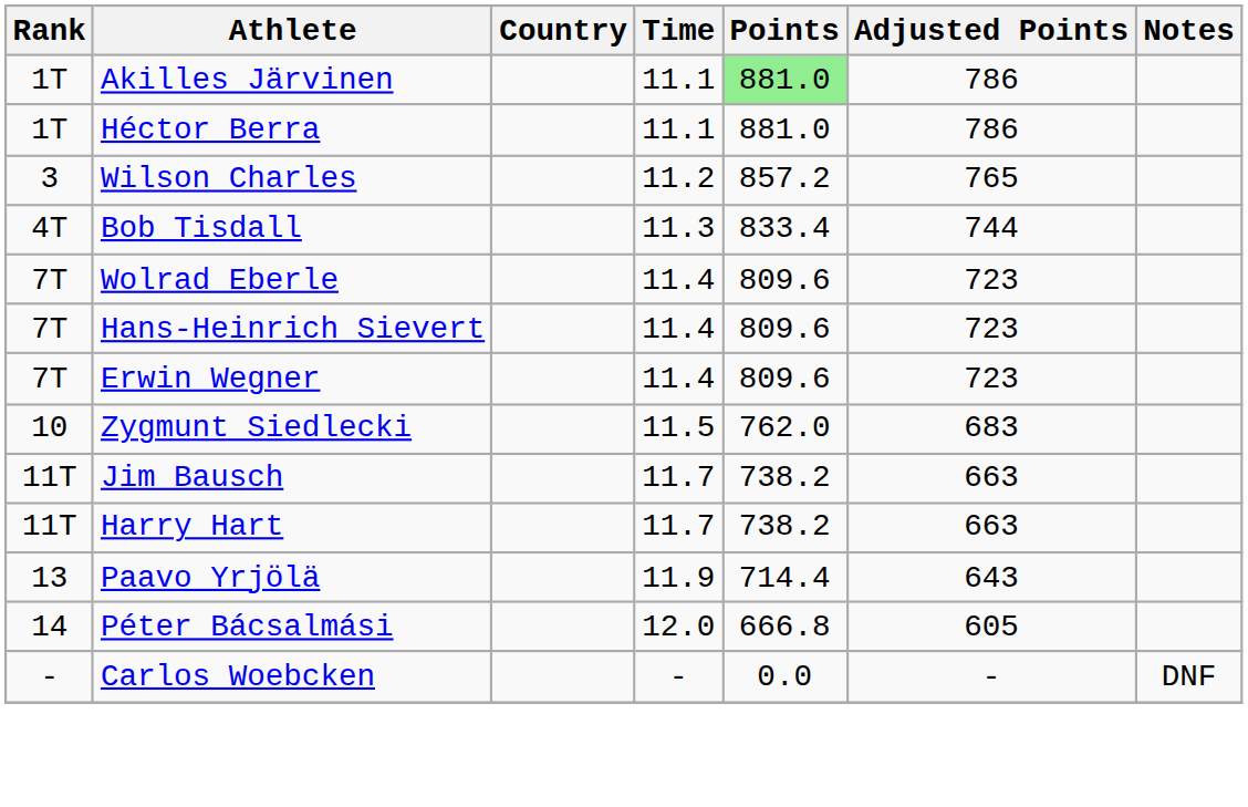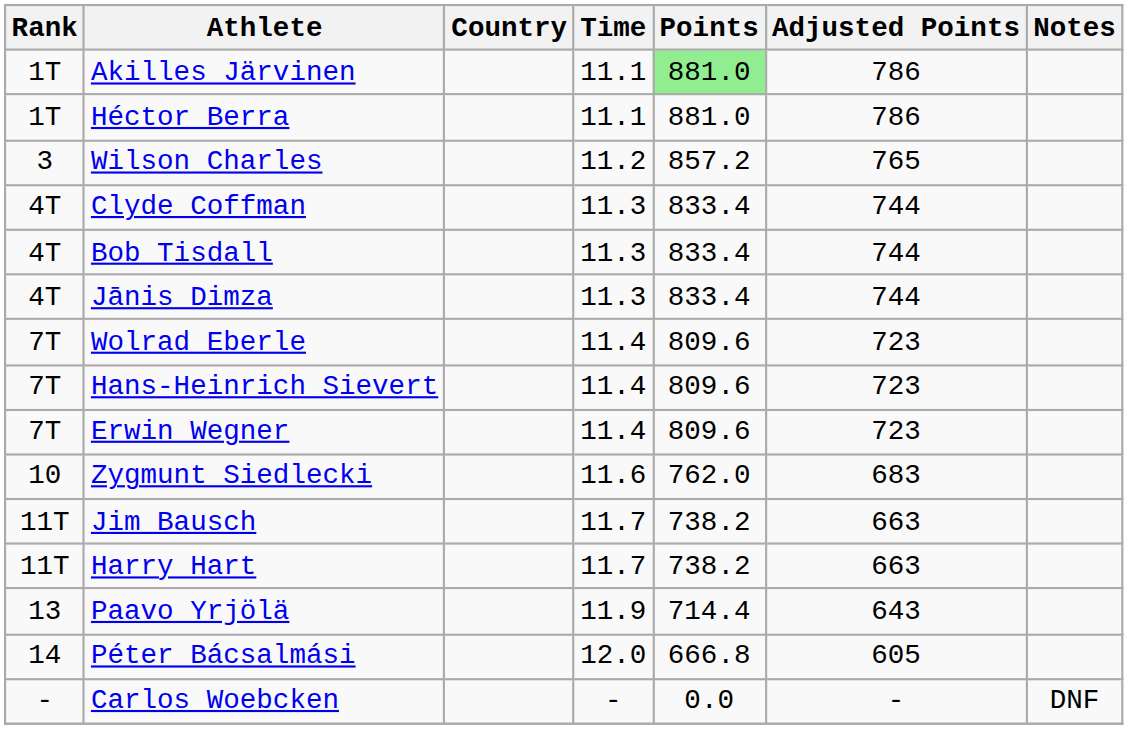+ row: 4T | Clyde Coffman | 11.3 | 833.4 | 744
+ row: 4T | Jānis Dimza | 11.3 | 833.4 | 744
Zygmunt Siedlecki | Time: 11.5 -> 11.6
